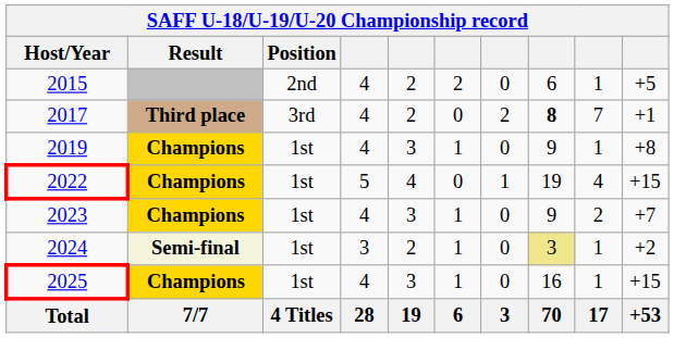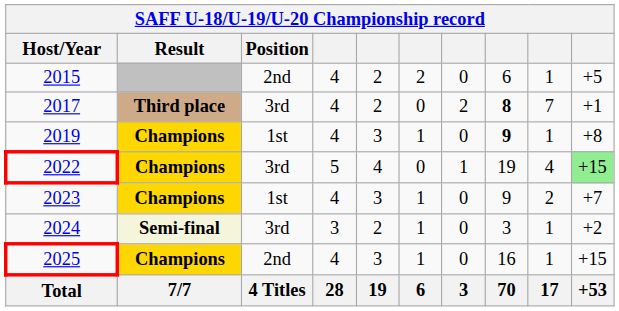2019 | column 8: normal -> bold
2022 | Position: 1st -> 3rd
2022 | column 10: no background -> lightgreen background
2024 | Position: 1st -> 3rd
2024 | column 8: khaki background -> no background
2025 | Position: 1st -> 2nd
